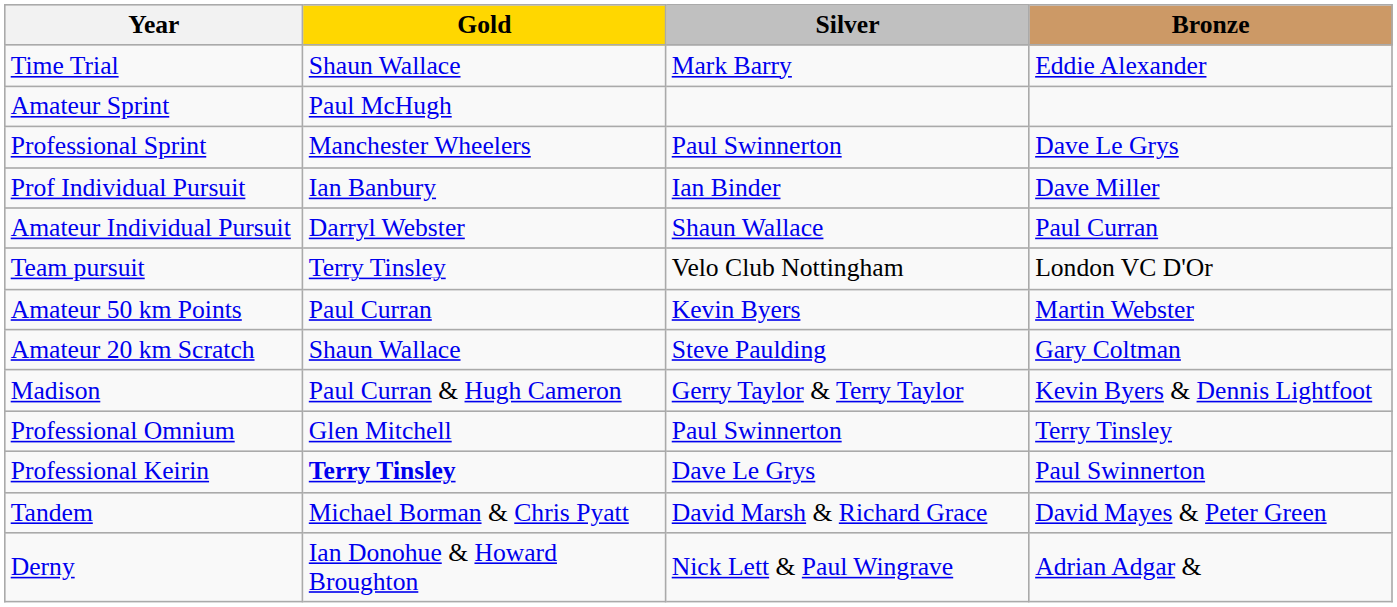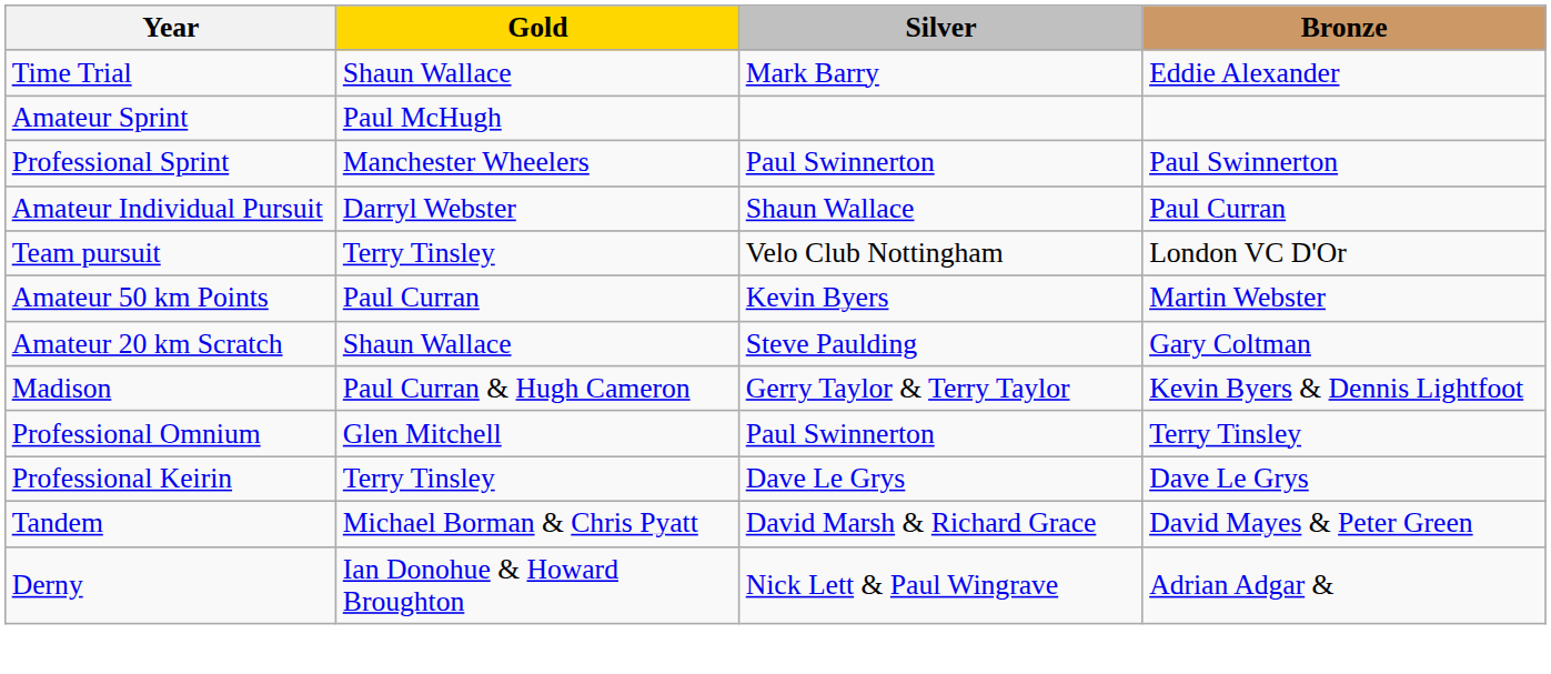Professional Sprint | Bronze: Dave Le Grys -> Paul Swinnerton
- row: Prof Individual Pursuit | Ian Banbury | Ian Binder | Dave Miller
Professional Keirin | Gold: bold -> normal
Professional Keirin | Bronze: Paul Swinnerton -> Dave Le Grys
